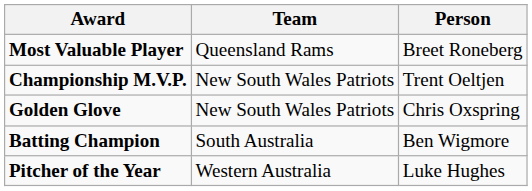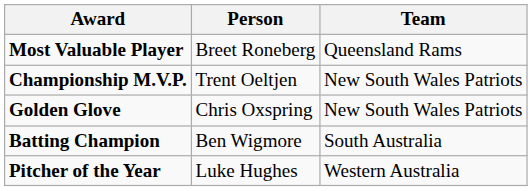columns swapped: Person <-> Team
